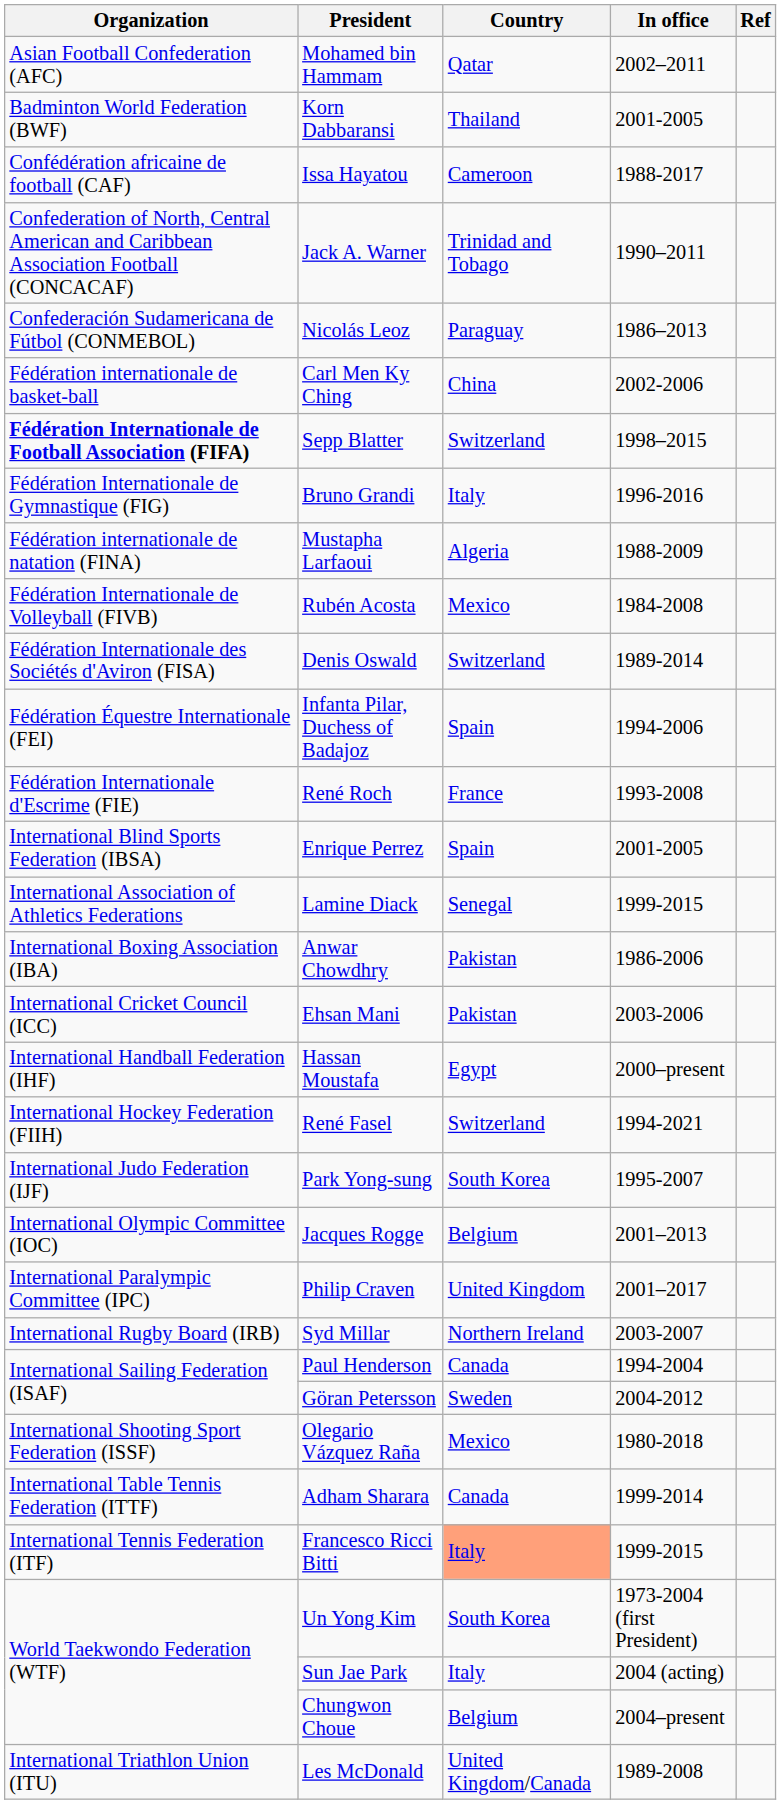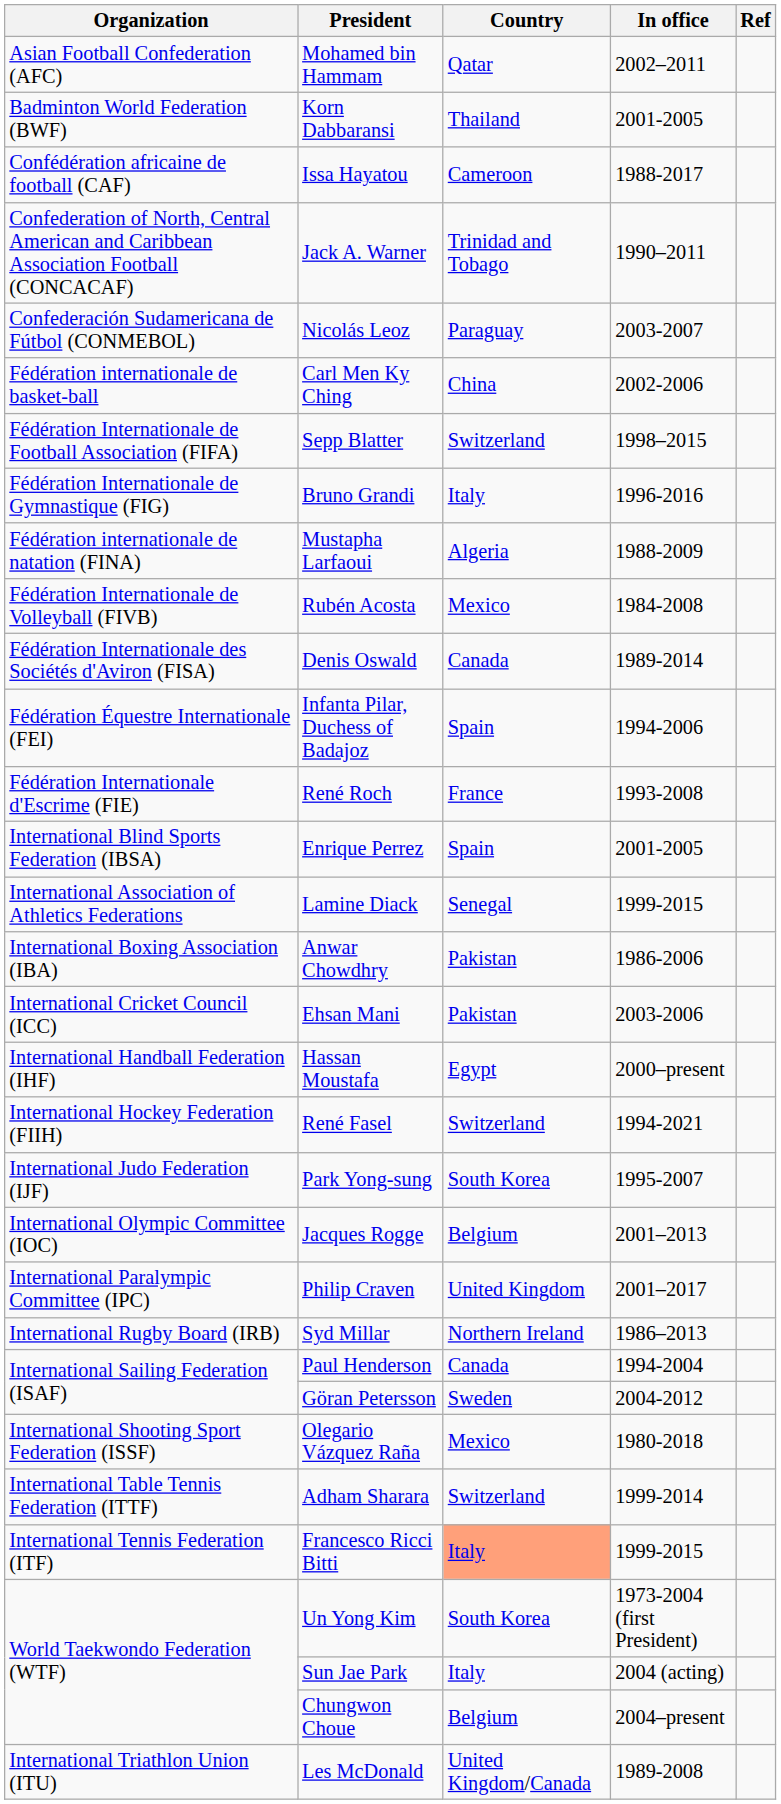Nicolás Leoz | In office: 1986–2013 -> 2003-2007
Sepp Blatter | Organization: bold -> normal
Denis Oswald | Country: Switzerland -> Canada
Syd Millar | In office: 2003-2007 -> 1986–2013
Adham Sharara | Country: Canada -> Switzerland
